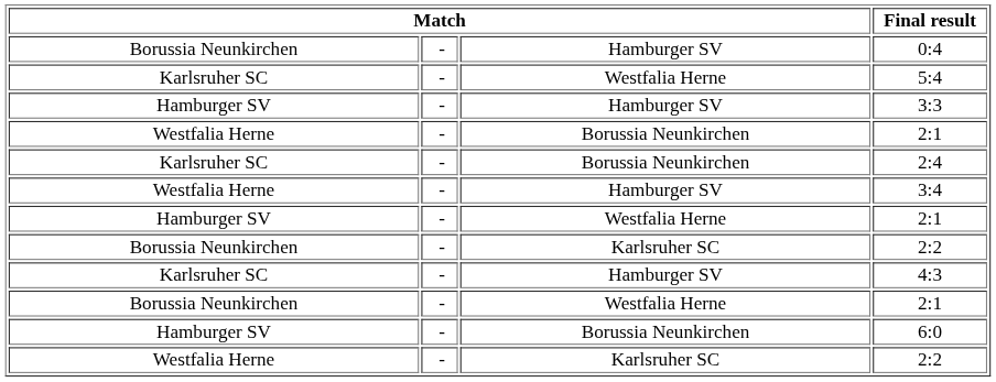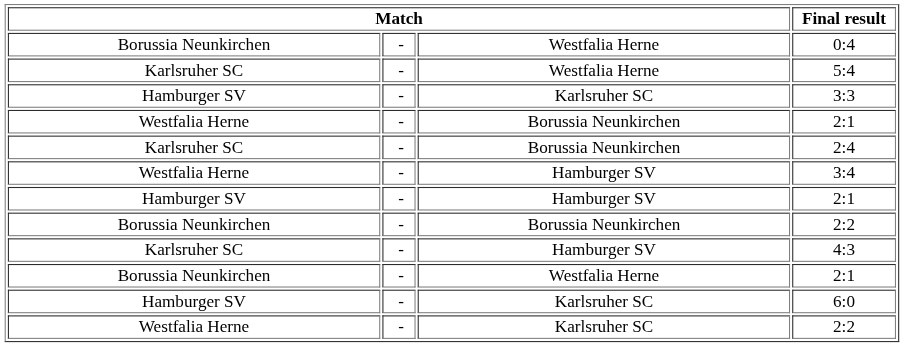0:4 | column 3: Hamburger SV -> Westfalia Herne
3:3 | column 3: Hamburger SV -> Karlsruher SC
Hamburger SV / 2:1 | column 3: Westfalia Herne -> Hamburger SV
Borussia Neunkirchen / 2:2 | column 3: Karlsruher SC -> Borussia Neunkirchen
6:0 | column 3: Borussia Neunkirchen -> Karlsruher SC
